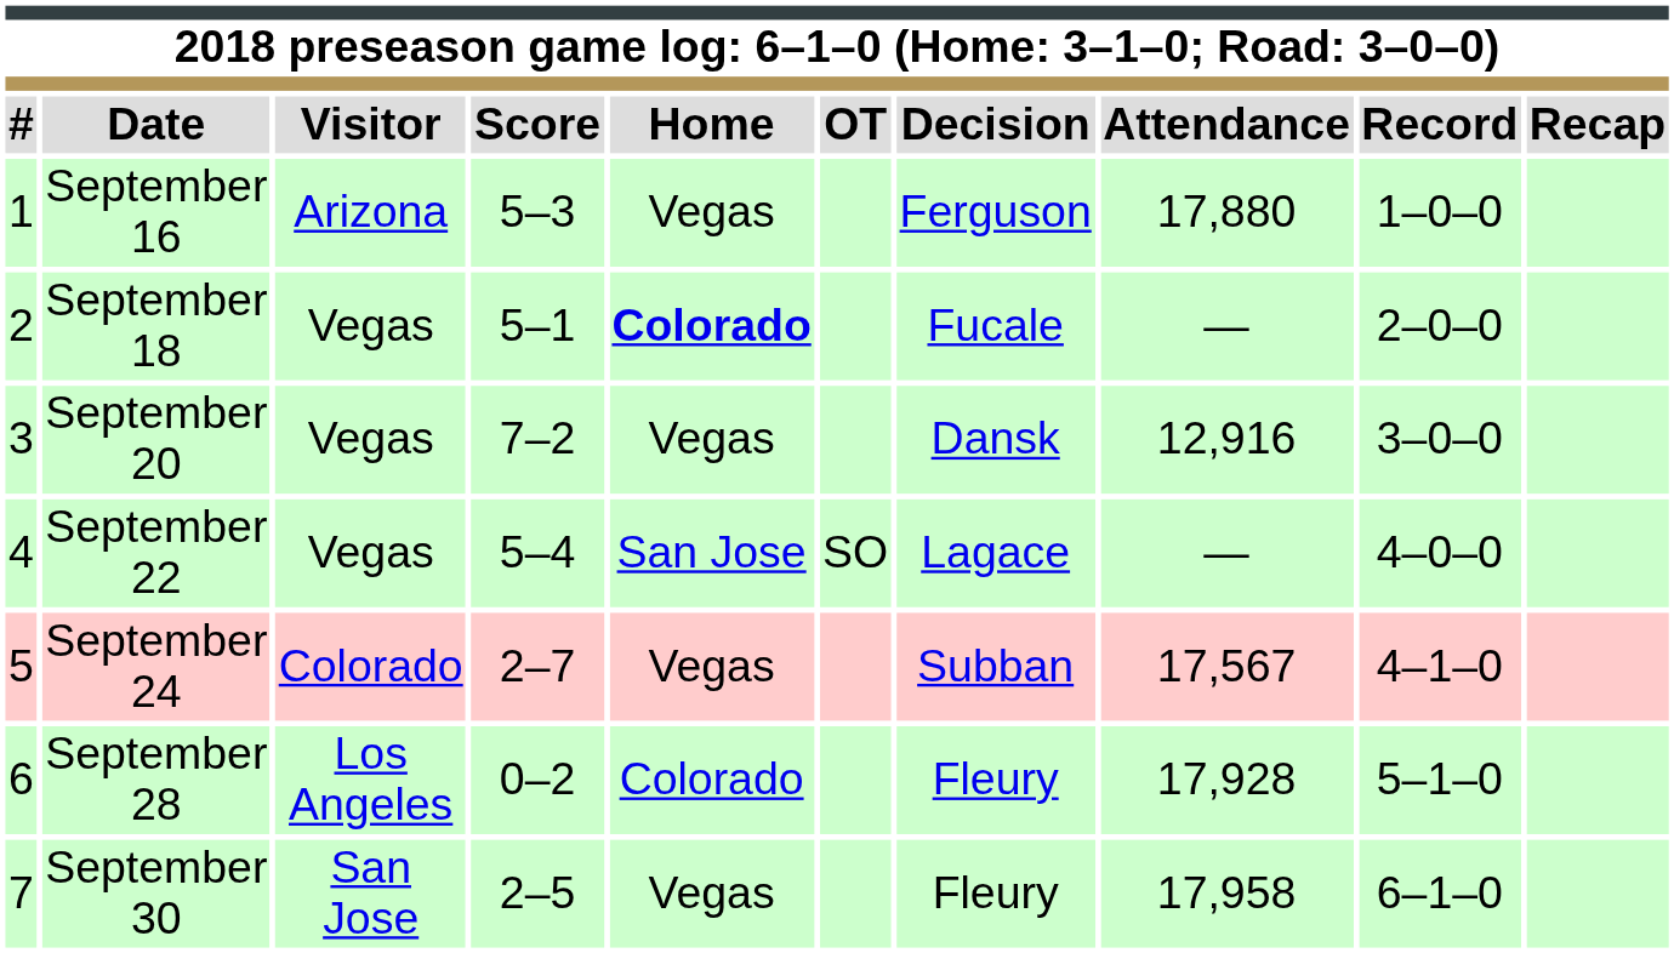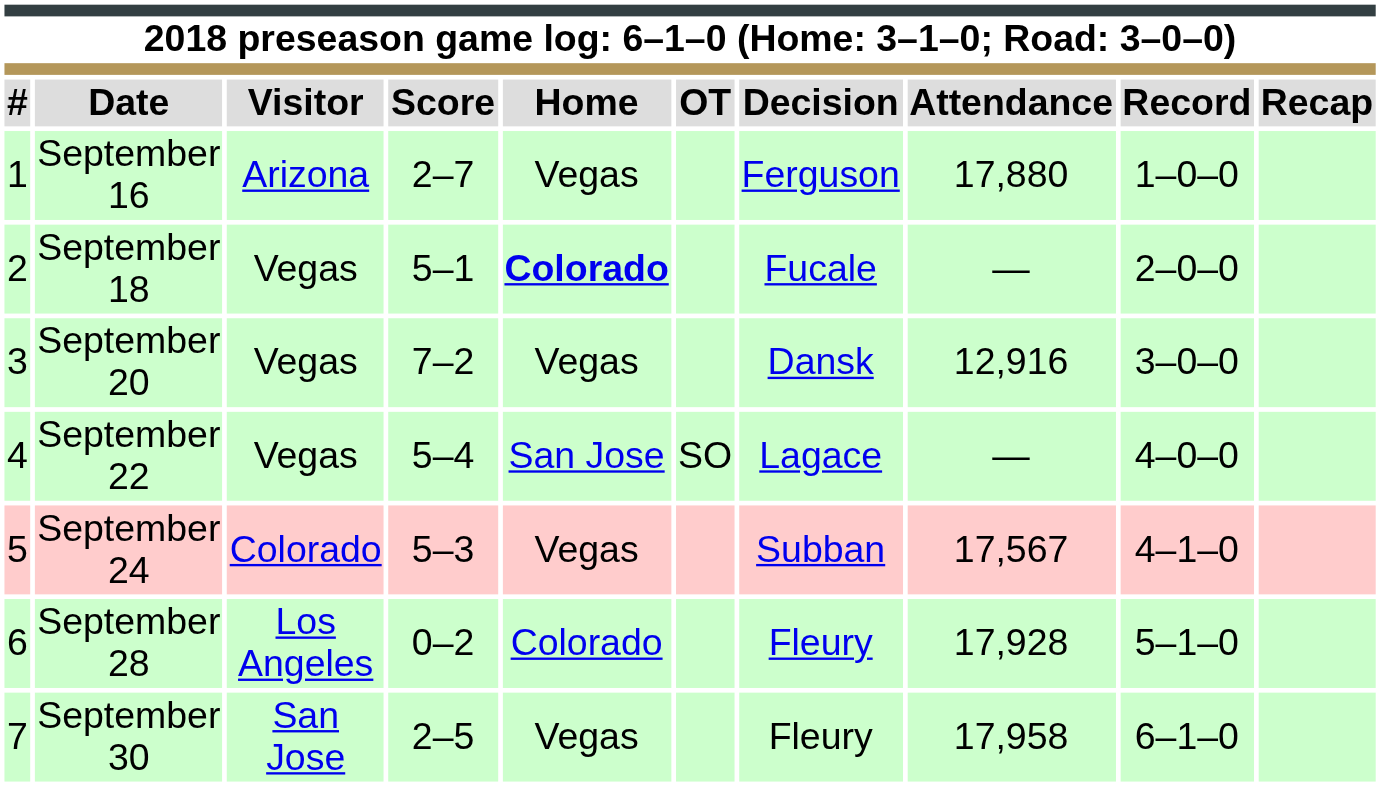September 16 | Score: 5–3 -> 2–7
September 24 | Score: 2–7 -> 5–3
